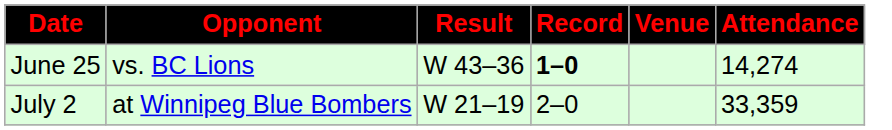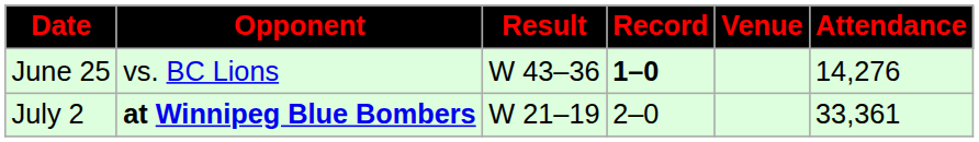June 25 | Attendance: 14,274 -> 14,276
July 2 | Opponent: normal -> bold
July 2 | Attendance: 33,359 -> 33,361
